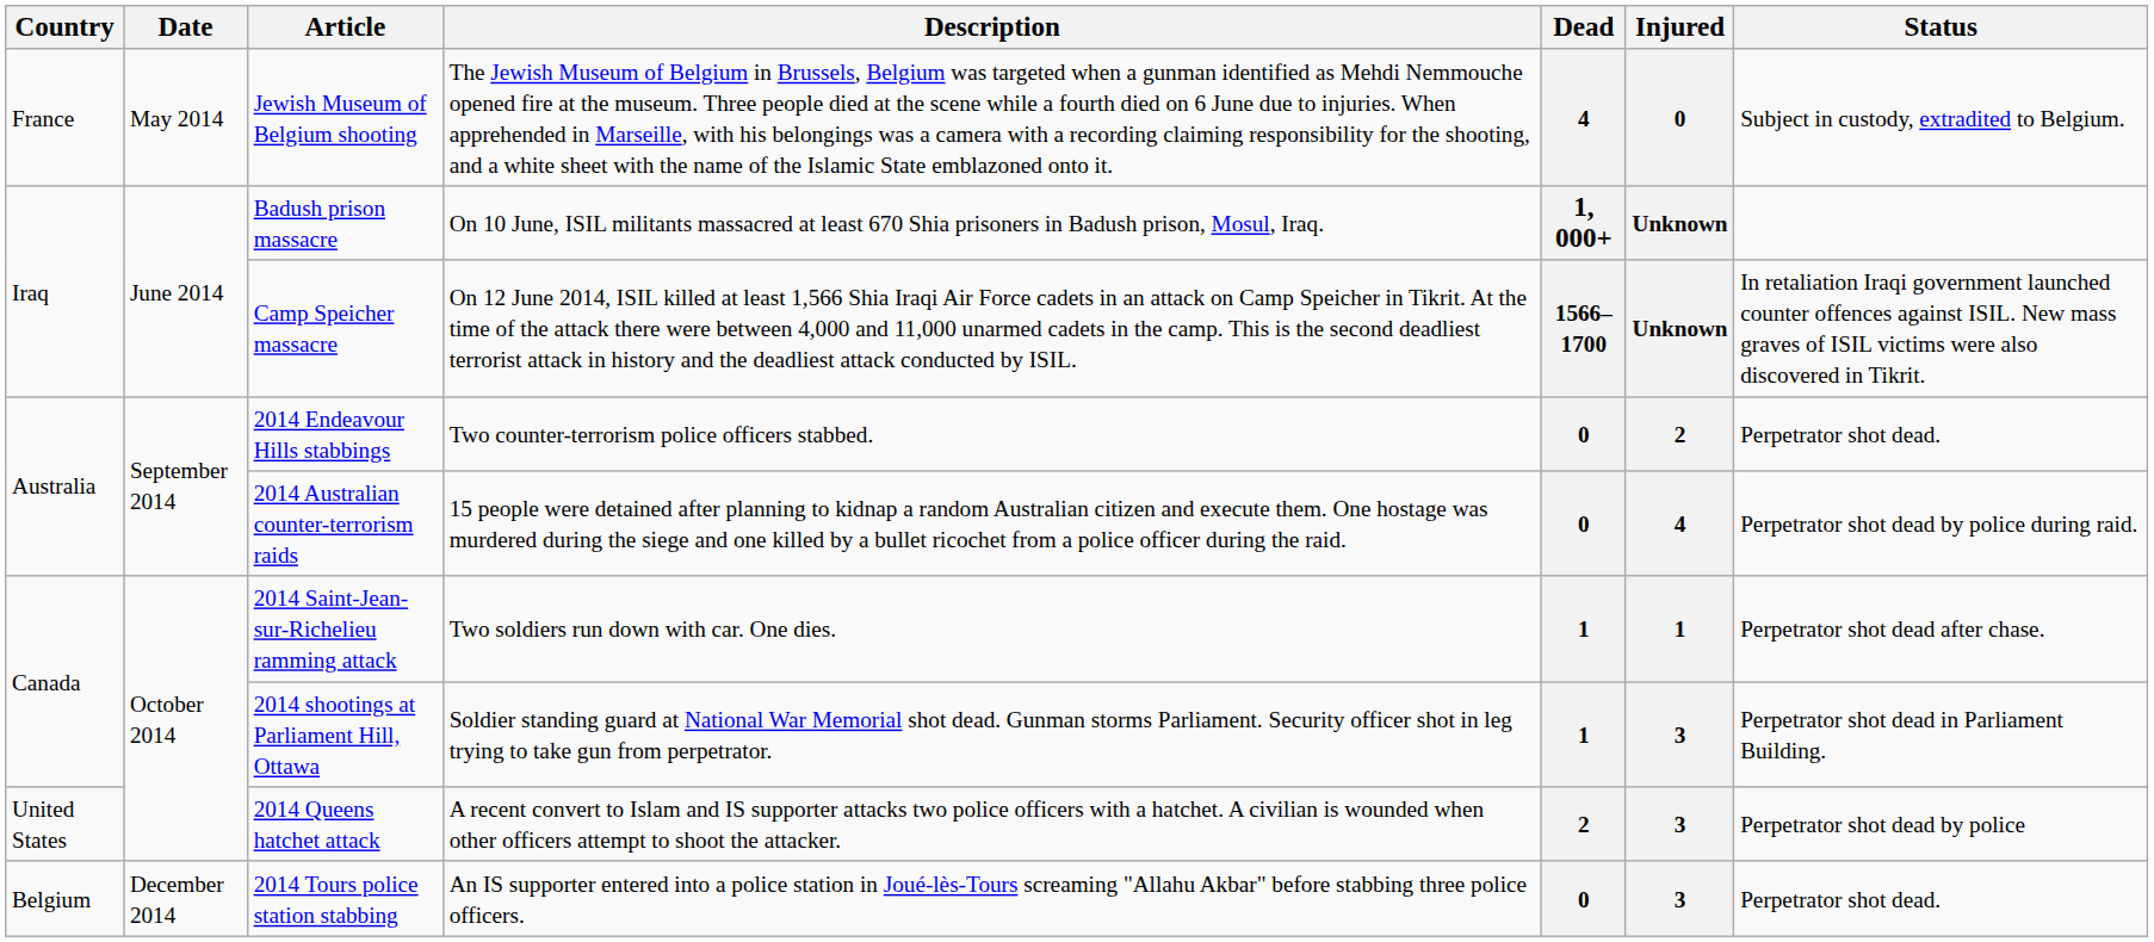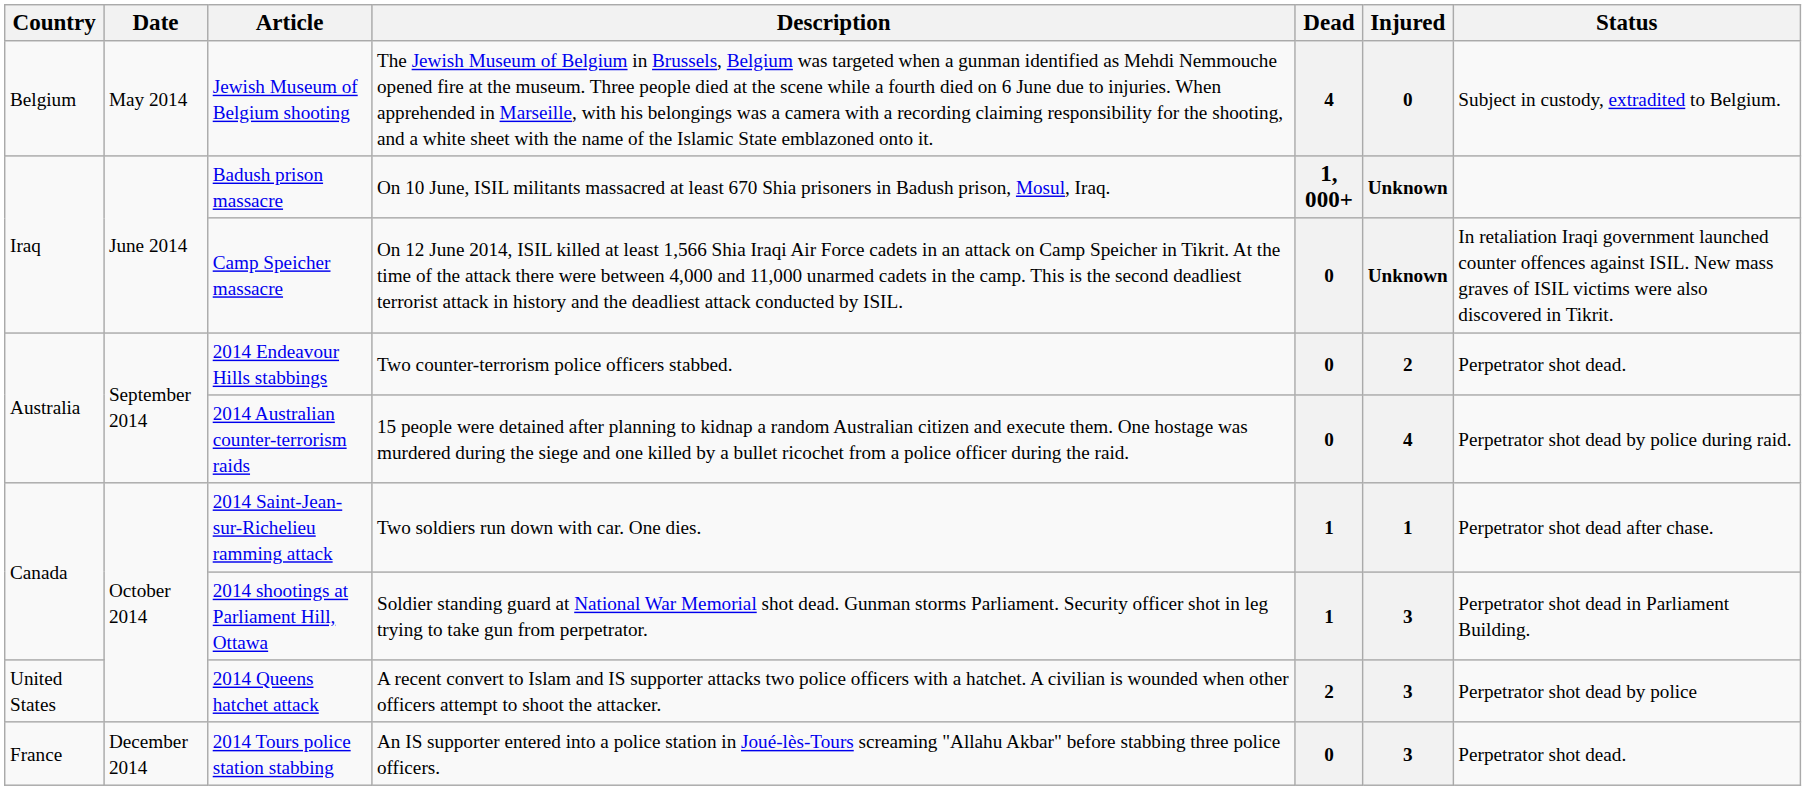Jewish Museum of Belgium shooting | Country: France -> Belgium
Camp Speicher massacre | Dead: 1566–1700 -> 0
2014 Tours police station stabbing | Country: Belgium -> France
